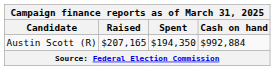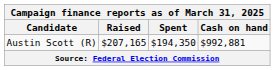Austin Scott (R) | Cash on hand: $992,884 -> $992,881
